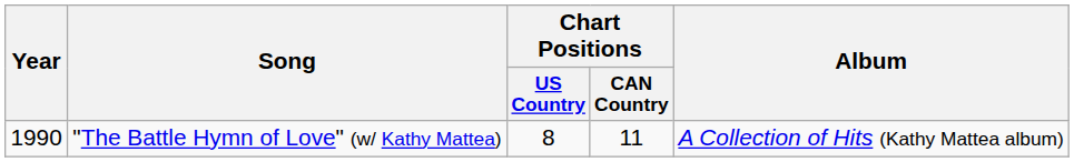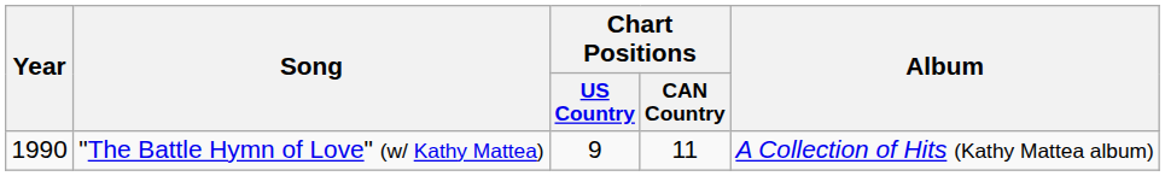"The Battle Hymn of Love" (w/ Kathy Mattea) | Chart Positions / US Country: 8 -> 9
